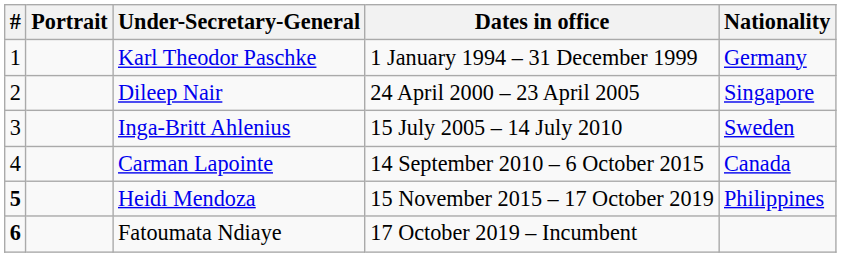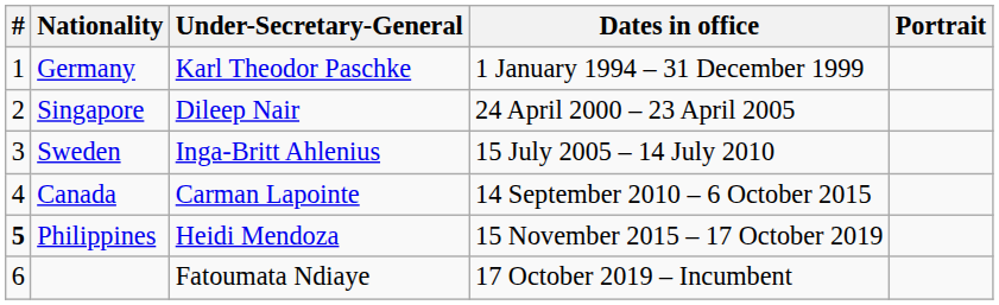columns swapped: Portrait <-> Nationality
Fatoumata Ndiaye | #: bold -> normal
